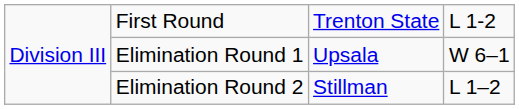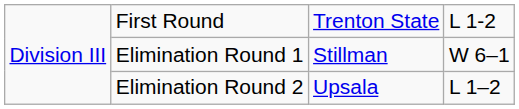Elimination Round 1 | column 3: Upsala -> Stillman
Elimination Round 2 | column 3: Stillman -> Upsala
